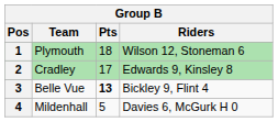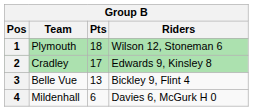3 | Pts: bold -> normal
4 | Pts: 5 -> 6
